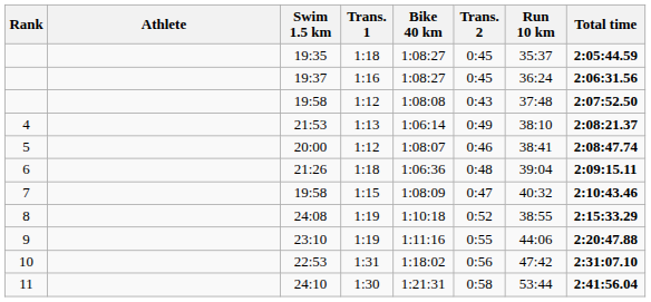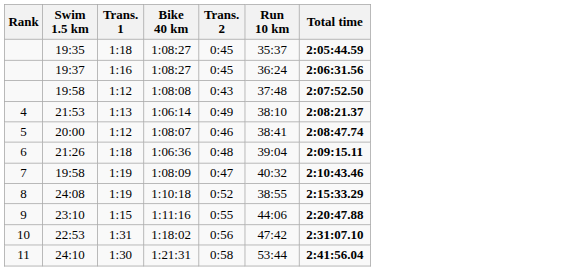- column: Athlete
7 / 19:58 | Trans. 1: 1:15 -> 1:19
23:10 | Trans. 1: 1:19 -> 1:15
